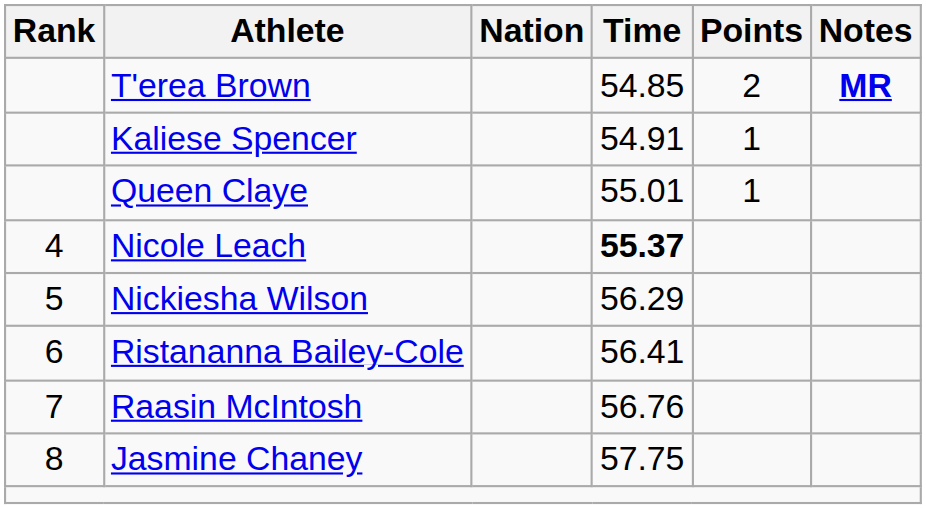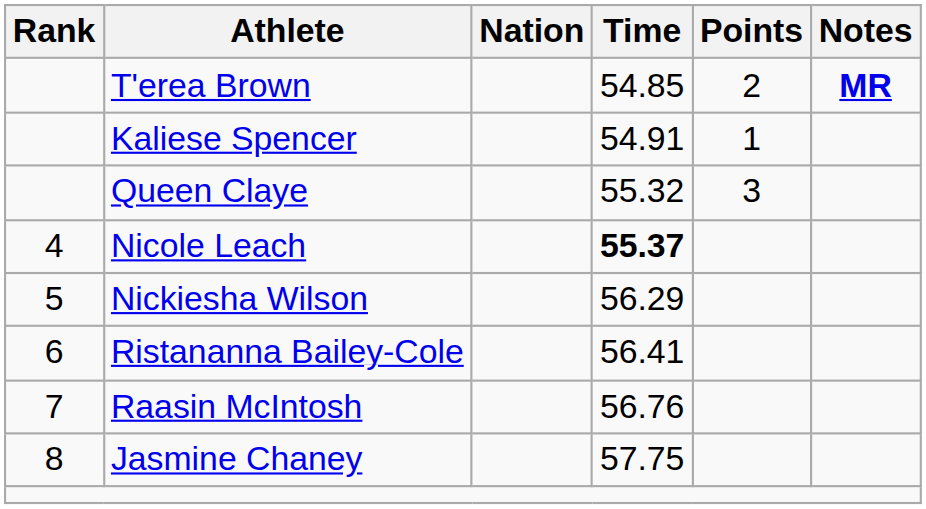Queen Claye | Time: 55.01 -> 55.32
Queen Claye | Points: 1 -> 3
